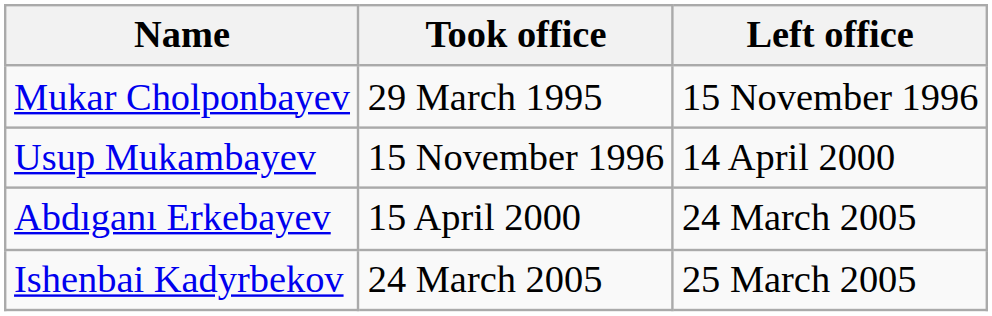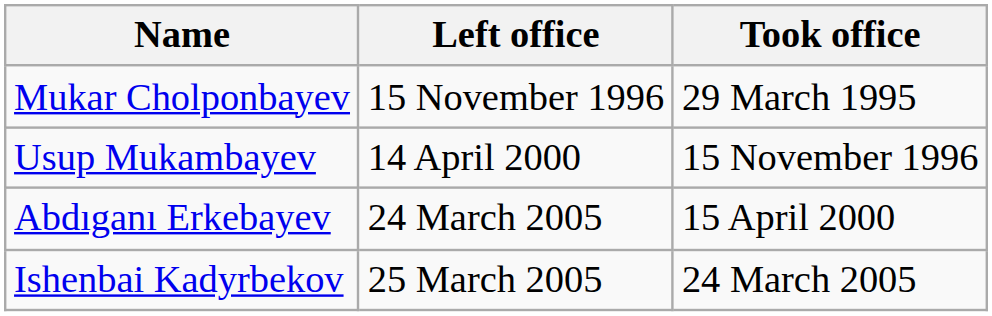columns swapped: Took office <-> Left office
